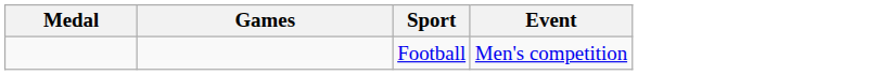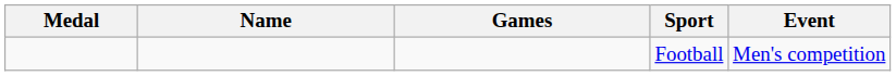+ column: Name
